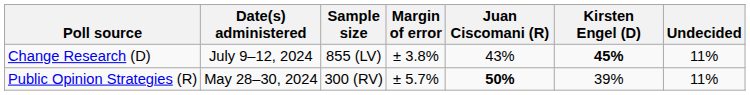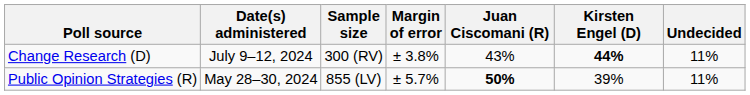Change Research (D) | Sample size: 855 (LV) -> 300 (RV)
Change Research (D) | Kirsten Engel (D): 45% -> 44%
Public Opinion Strategies (R) | Sample size: 300 (RV) -> 855 (LV)
